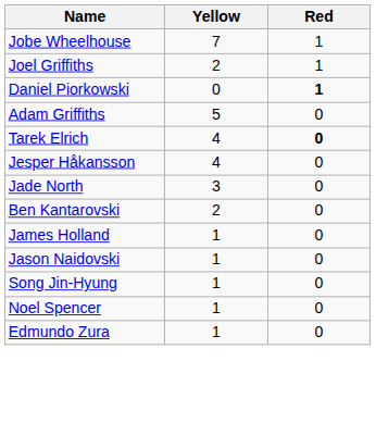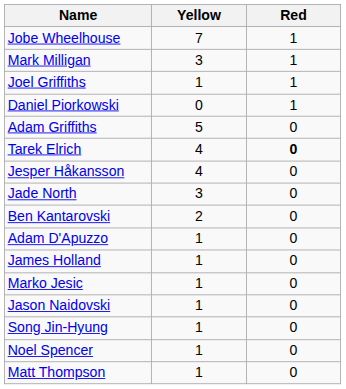+ row: Mark Milligan | 3 | 1
Joel Griffiths | Yellow: 2 -> 1
Daniel Piorkowski | Red: bold -> normal
+ row: Adam D'Apuzzo | 1 | 0
+ row: Marko Jesic | 1 | 0
+ row: Matt Thompson | 1 | 0
- row: Edmundo Zura | 1 | 0
